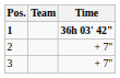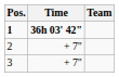columns swapped: Team <-> Time
